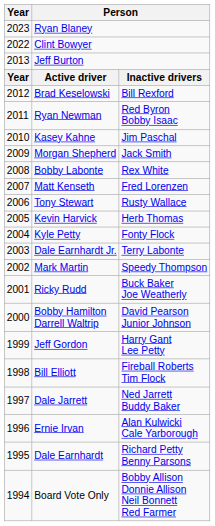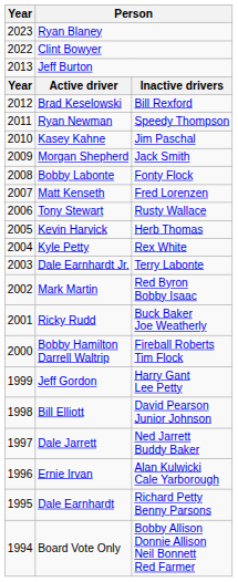Ryan Newman | column 3: Red Byron Bobby Isaac -> Speedy Thompson
Bobby Labonte | column 3: Rex White -> Fonty Flock
Kyle Petty | column 3: Fonty Flock -> Rex White
Mark Martin | column 3: Speedy Thompson -> Red Byron Bobby Isaac
Bobby Hamilton Darrell Waltrip | column 3: David Pearson Junior Johnson -> Fireball Roberts Tim Flock
Bill Elliott | column 3: Fireball Roberts Tim Flock -> David Pearson Junior Johnson
